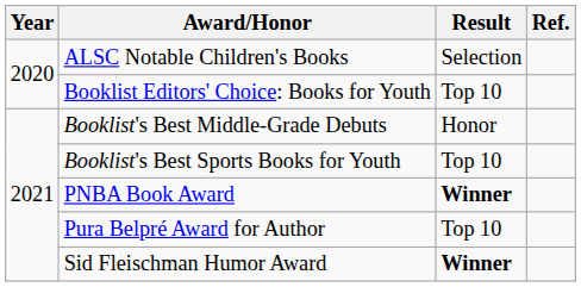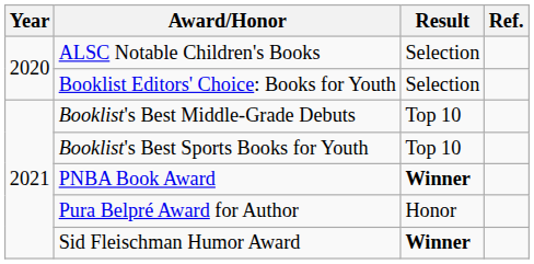Booklist Editors' Choice: Books for Youth | Result: Top 10 -> Selection
Booklist's Best Middle-Grade Debuts | Result: Honor -> Top 10
Pura Belpré Award for Author | Result: Top 10 -> Honor
